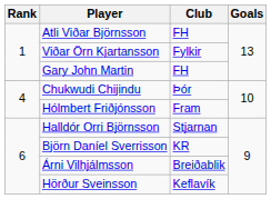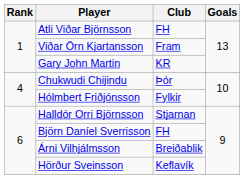Viðar Örn Kjartansson | Club: Fylkir -> Fram
Gary John Martin | Club: FH -> KR
Hólmbert Friðjónsson | Club: Fram -> Fylkir
Björn Daníel Sverrisson | Club: KR -> FH
